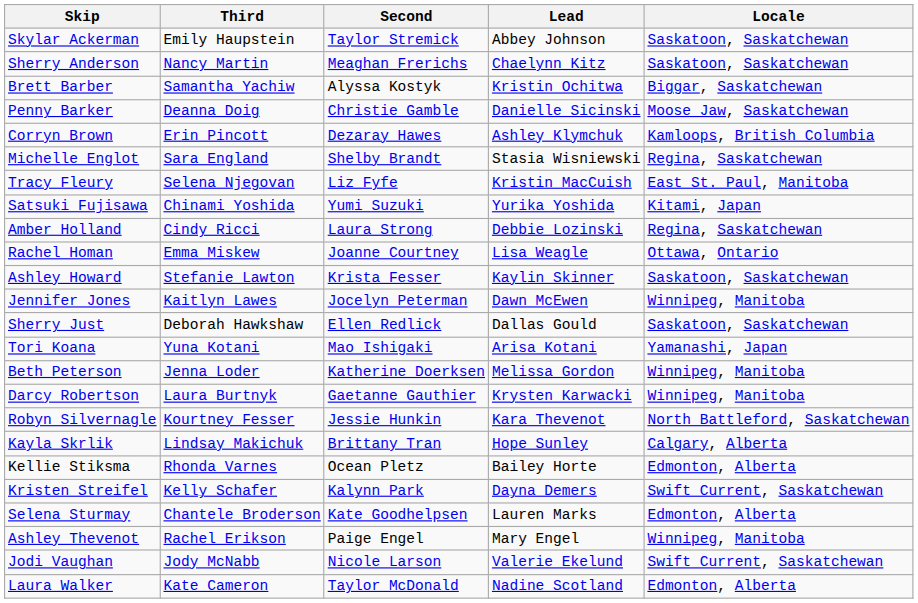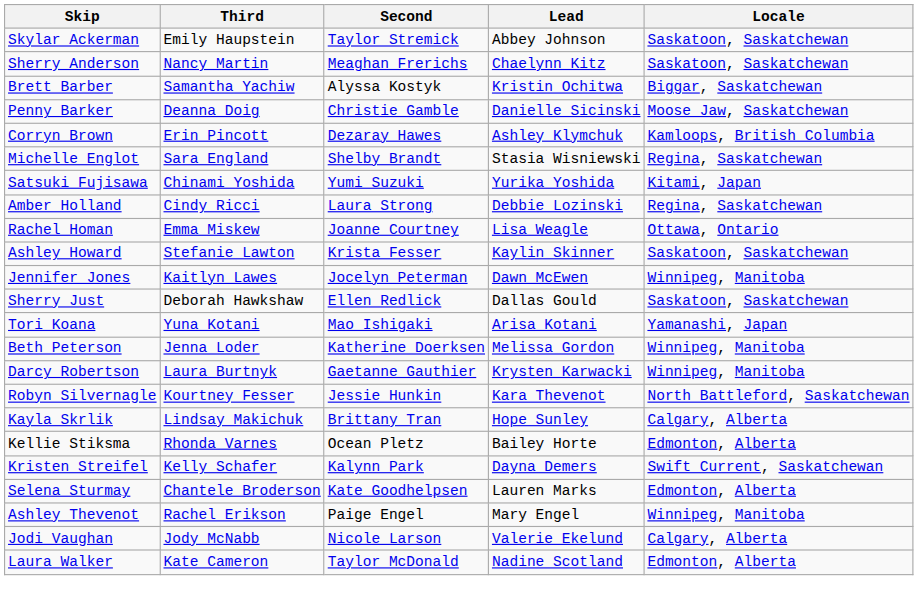- row: Tracy Fleury | Selena Njegovan | Liz Fyfe | Kristin MacCuish | East St. Paul, Manitoba
Jodi Vaughan | Locale: Swift Current, Saskatchewan -> Calgary, Alberta
